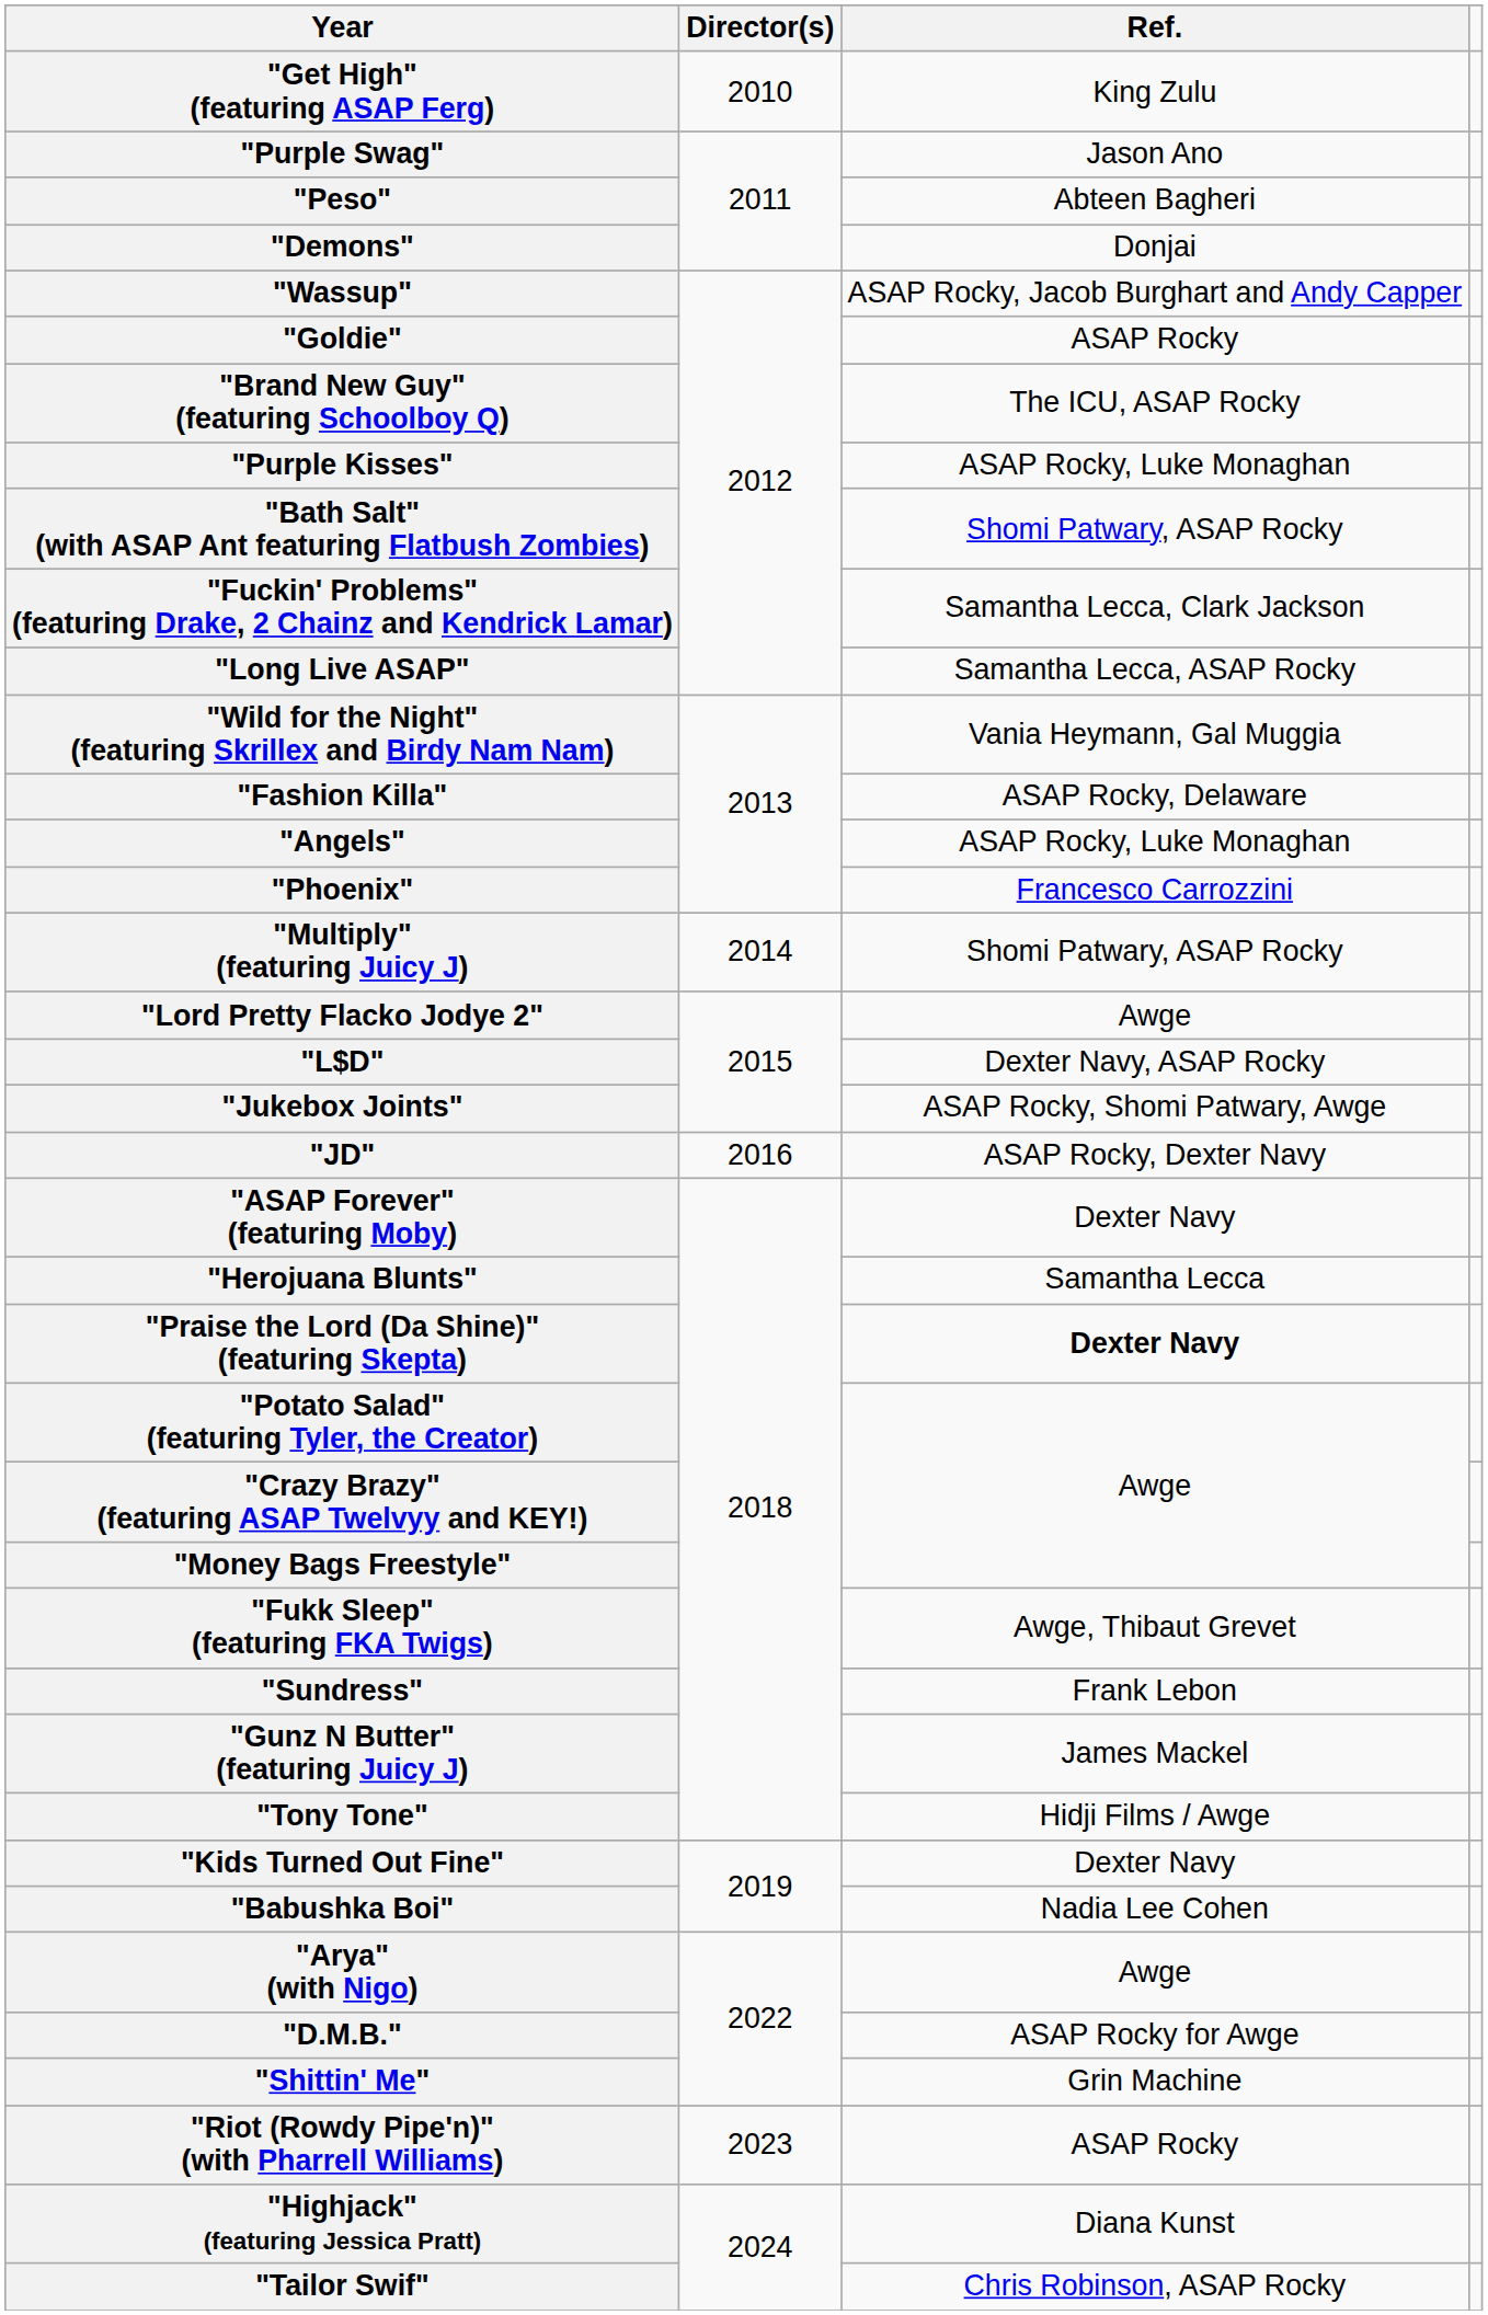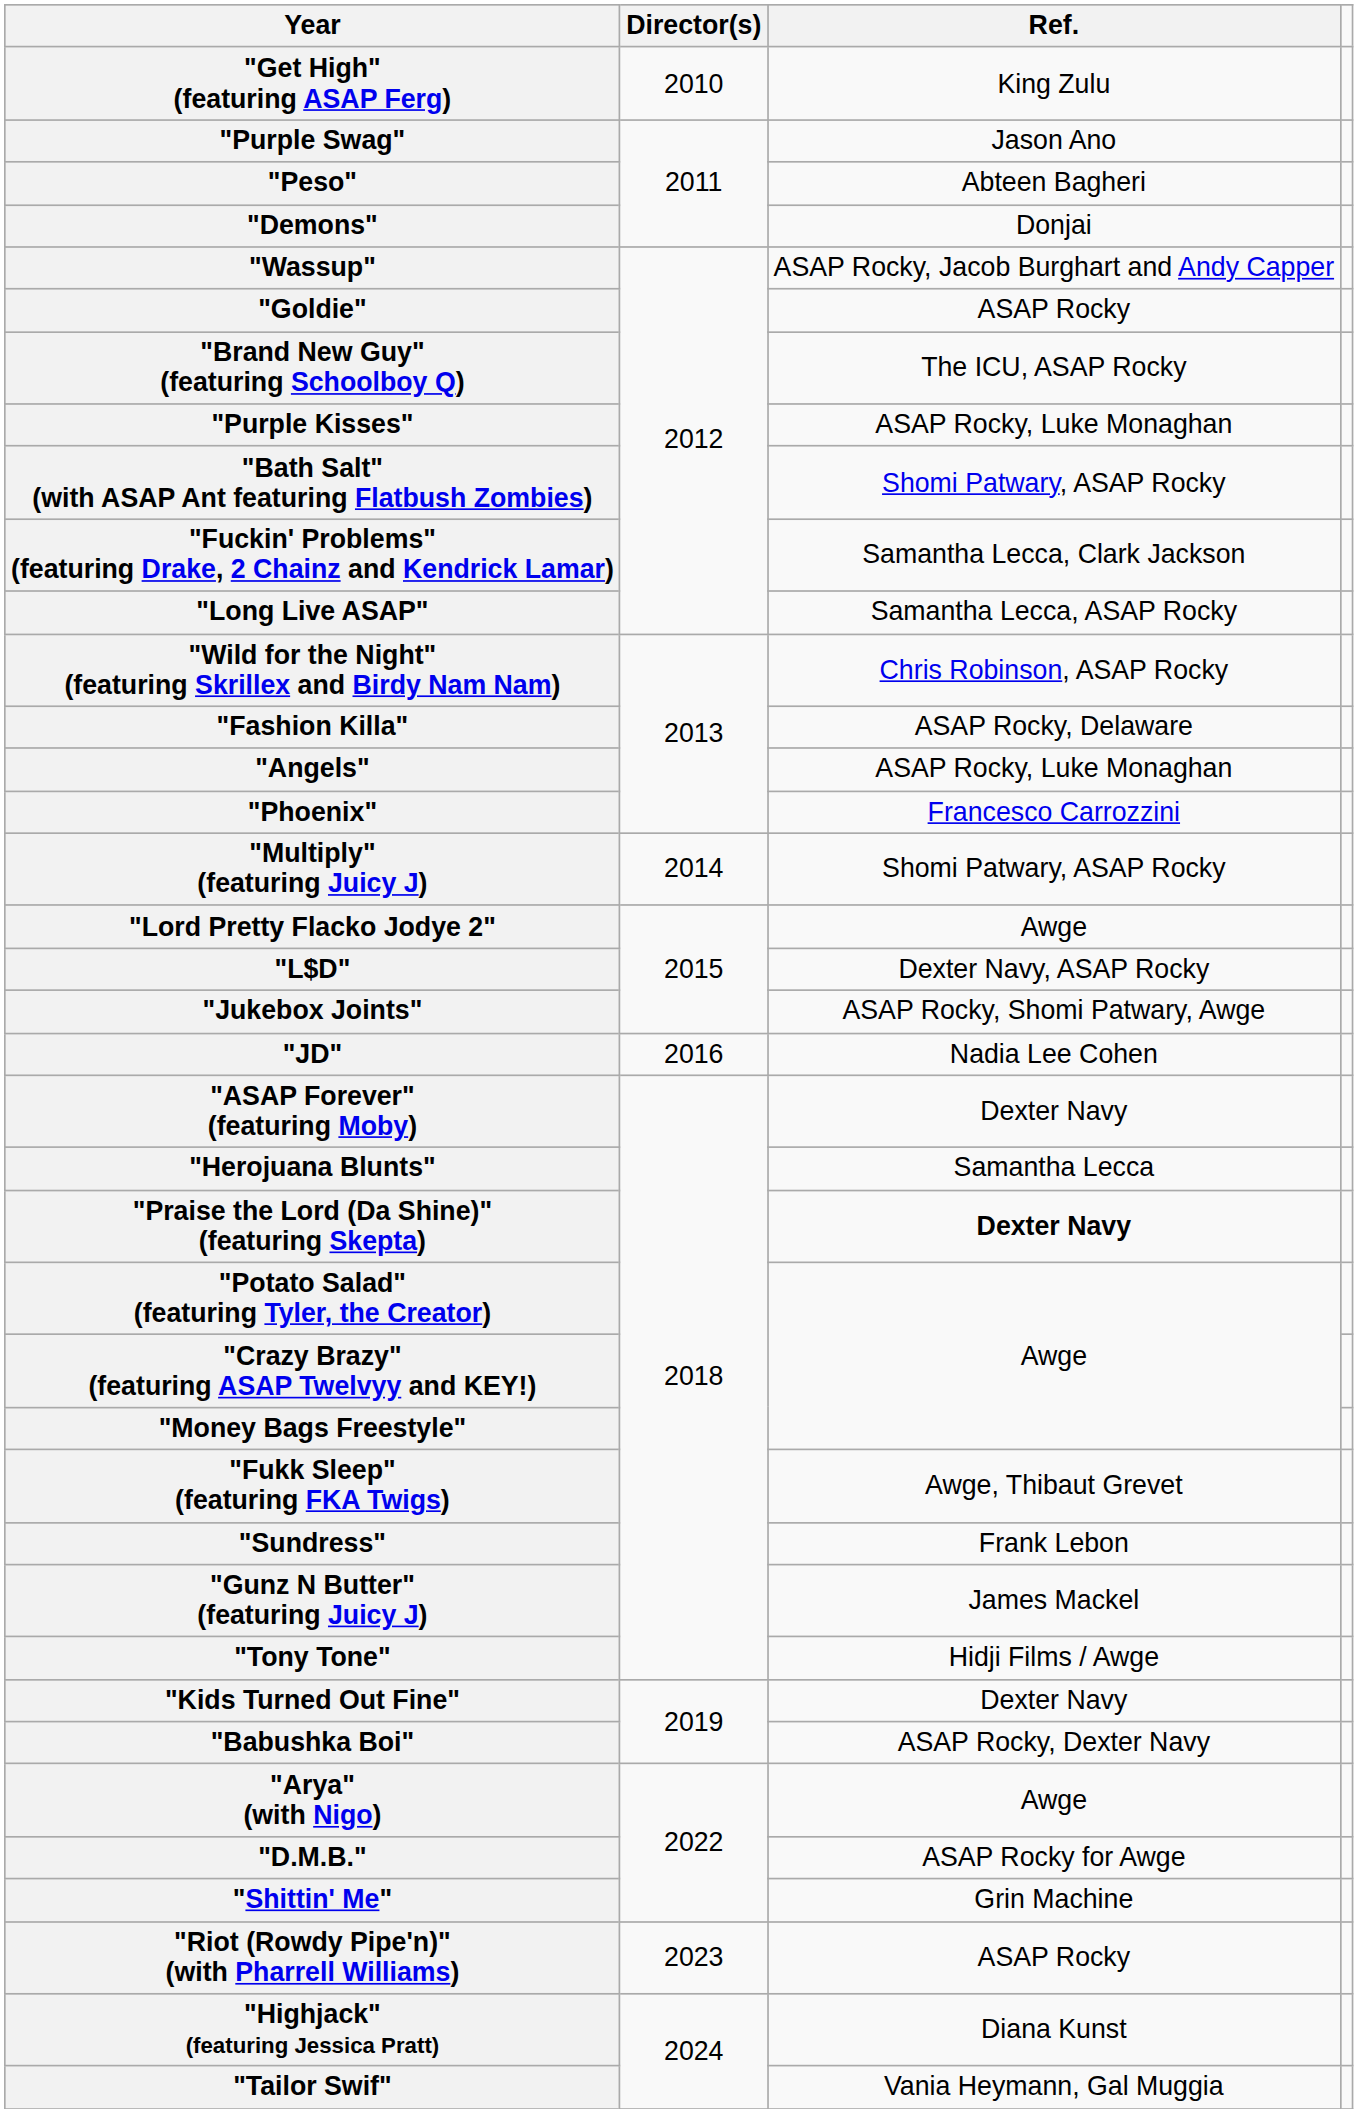"Wild for the Night" (featuring Skrillex and Birdy Nam Nam) | Ref.: Vania Heymann, Gal Muggia -> Chris Robinson, ASAP Rocky
"JD" | Ref.: ASAP Rocky, Dexter Navy -> Nadia Lee Cohen
"Babushka Boi" | Ref.: Nadia Lee Cohen -> ASAP Rocky, Dexter Navy
"Tailor Swif" | Ref.: Chris Robinson, ASAP Rocky -> Vania Heymann, Gal Muggia
